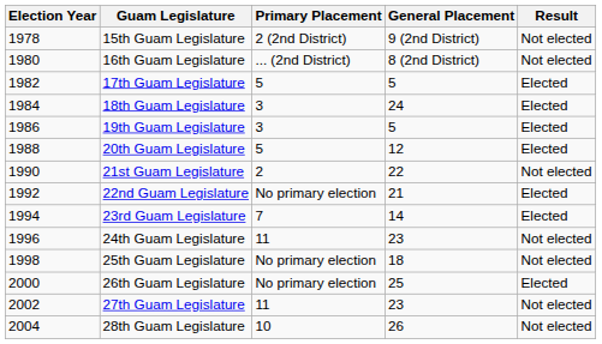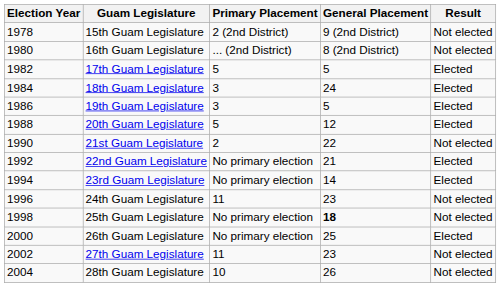23rd Guam Legislature | Primary Placement: 7 -> No primary election
25th Guam Legislature | General Placement: normal -> bold
